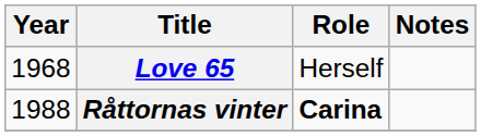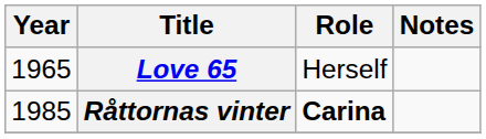Love 65 | Year: 1968 -> 1965
Råttornas vinter | Year: 1988 -> 1985
